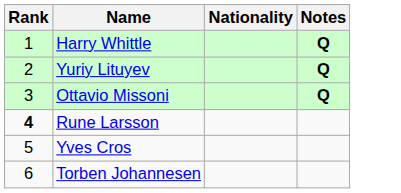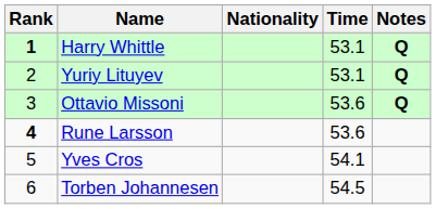+ column: Time | 53.1 | 53.1 | 53.6 | 53.6 | 54.1 | 54.5
Harry Whittle | Rank: normal -> bold
